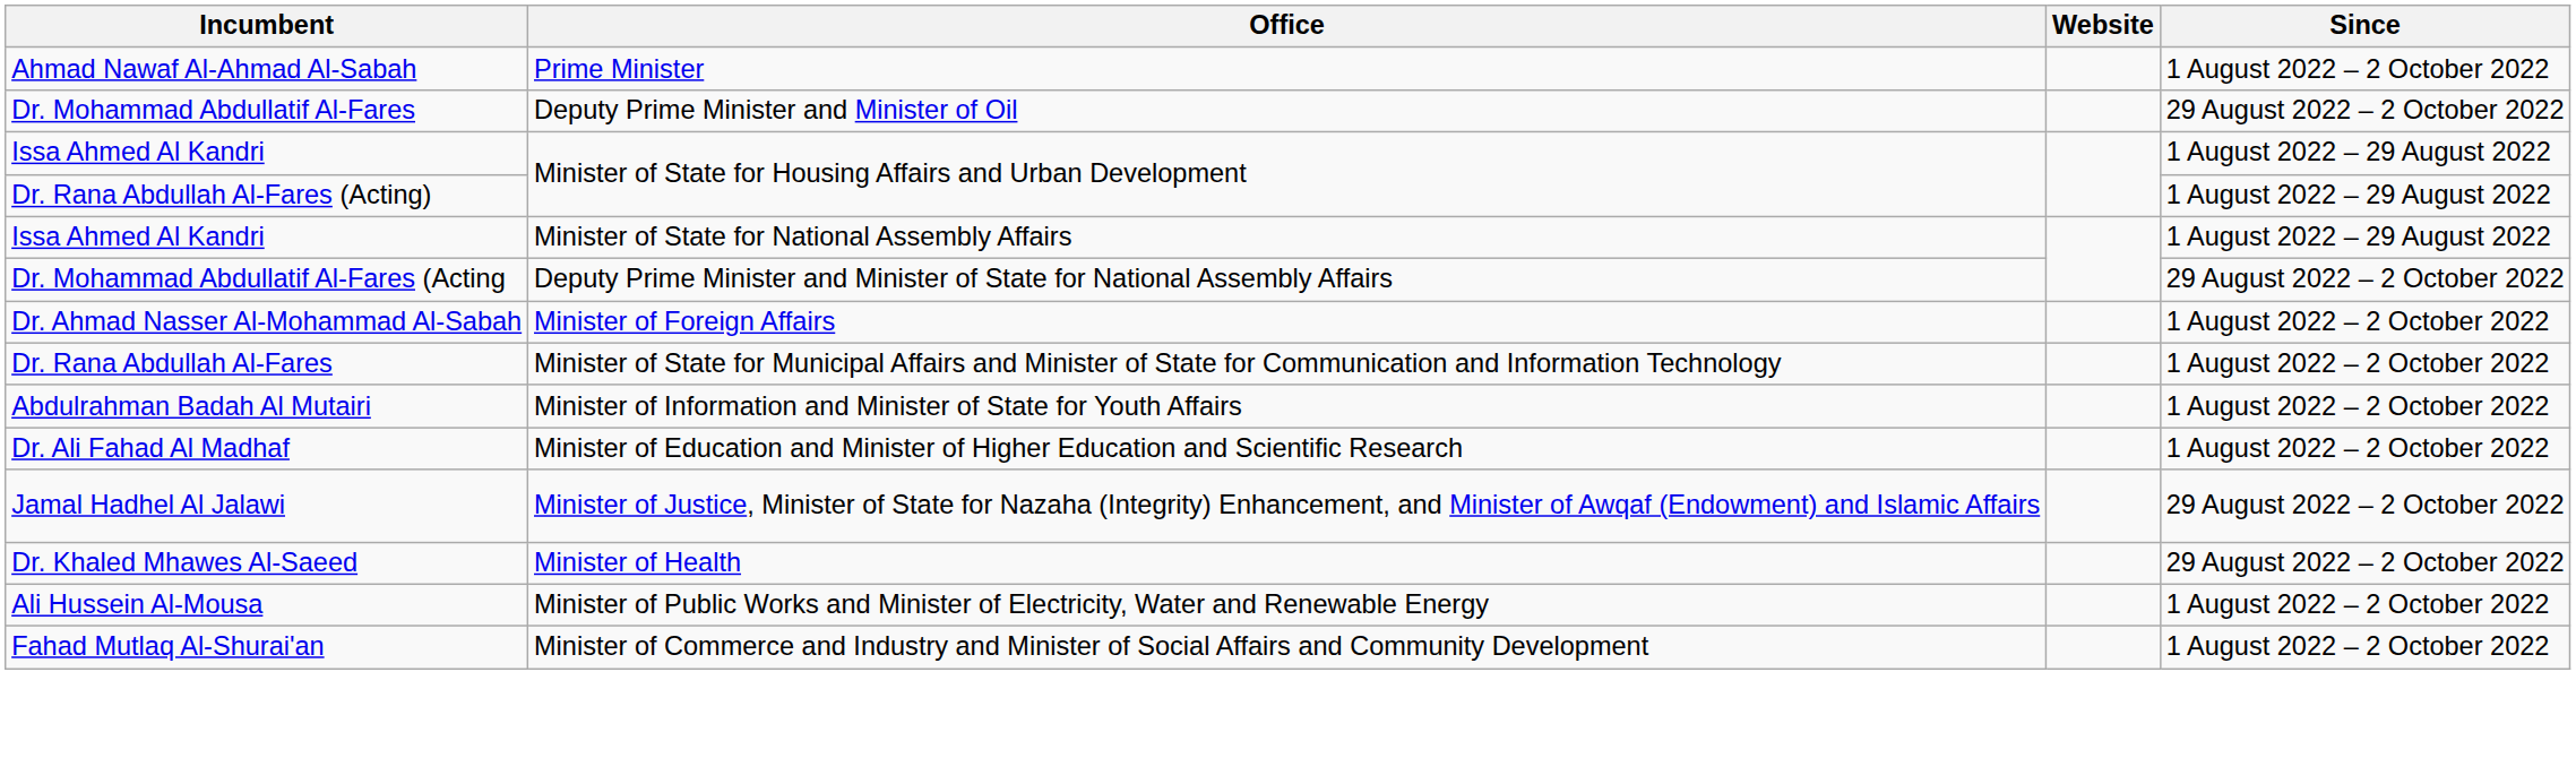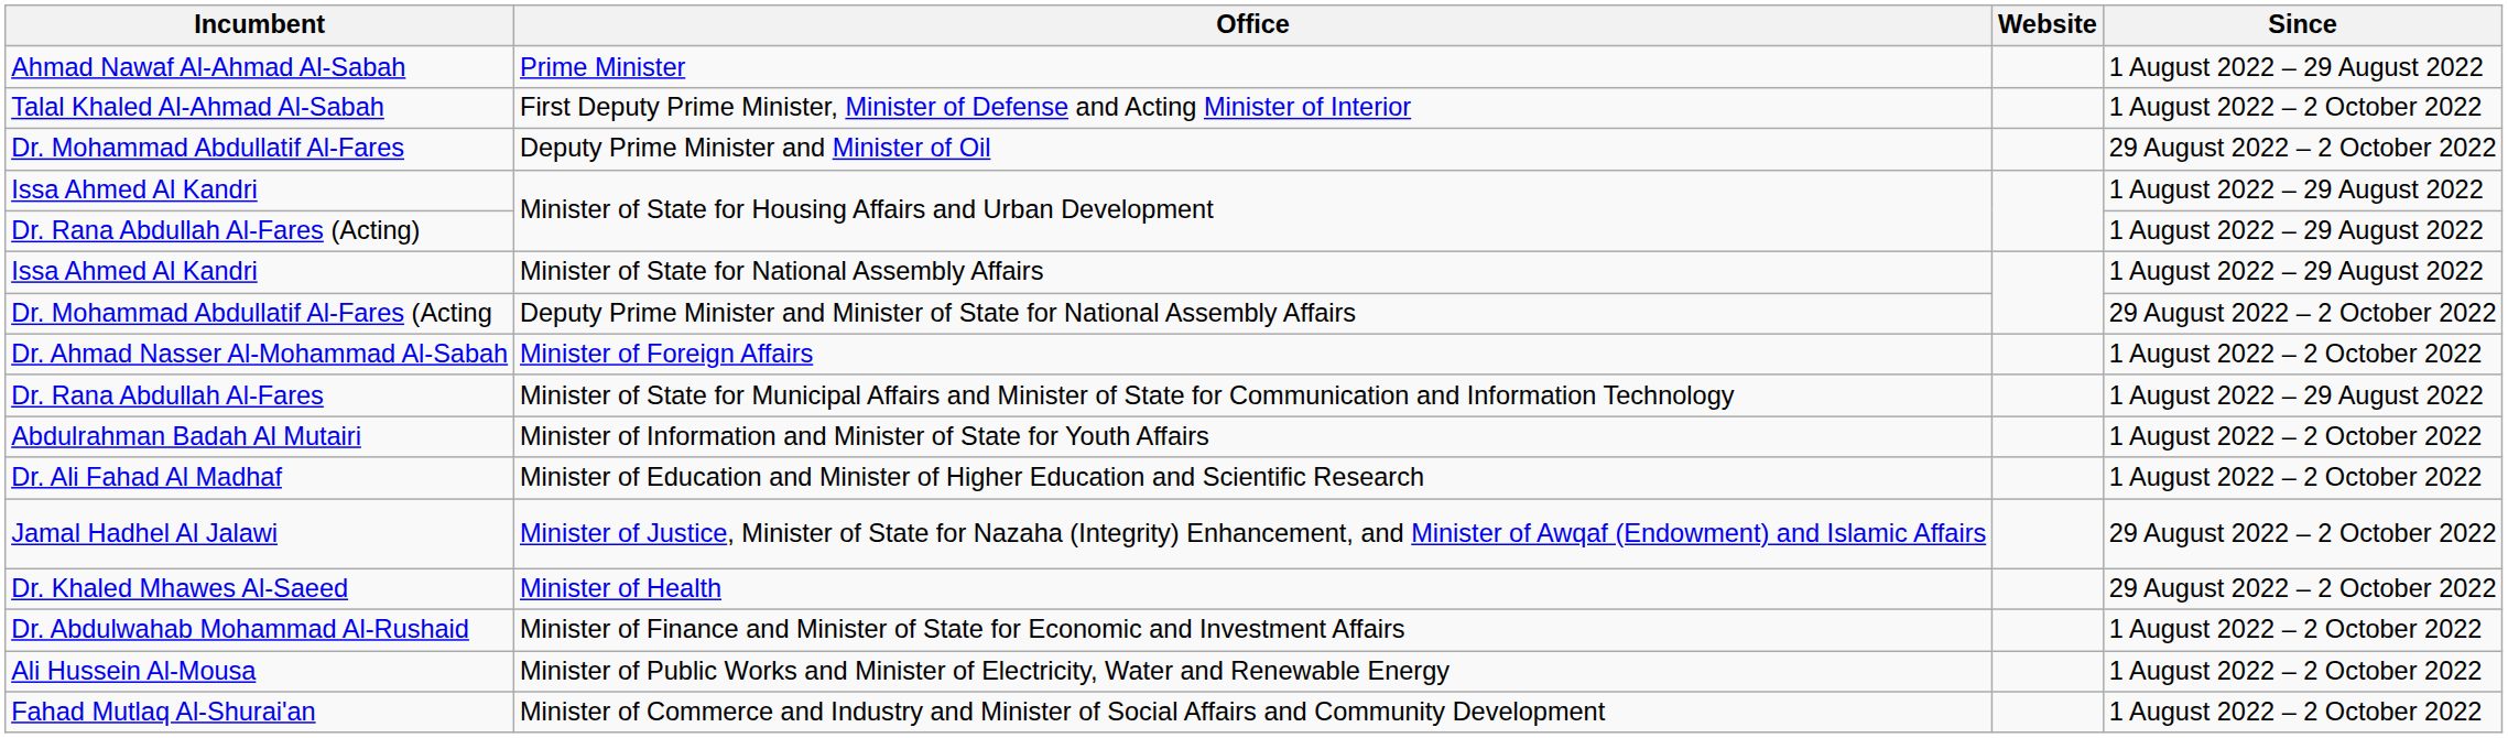Ahmad Nawaf Al-Ahmad Al-Sabah | Since: 1 August 2022 – 2 October 2022 -> 1 August 2022 – 29 August 2022
+ row: Talal Khaled Al-Ahmad Al-Sabah | First Deputy Prime Minister, Minister of Defense and Acting Minister of Interior | 1 August 2022 – 2 October 2022
Dr. Rana Abdullah Al-Fares | Since: 1 August 2022 – 2 October 2022 -> 1 August 2022 – 29 August 2022
+ row: Dr. Abdulwahab Mohammad Al-Rushaid | Minister of Finance and Minister of State for Economic and Investment Affairs | 1 August 2022 – 2 October 2022
